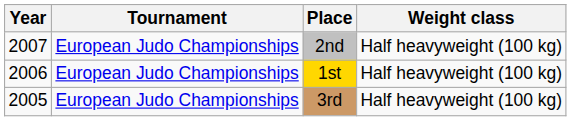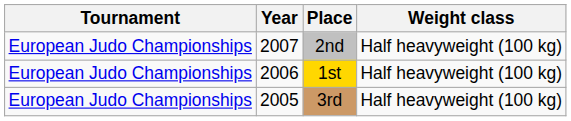columns swapped: Year <-> Tournament
